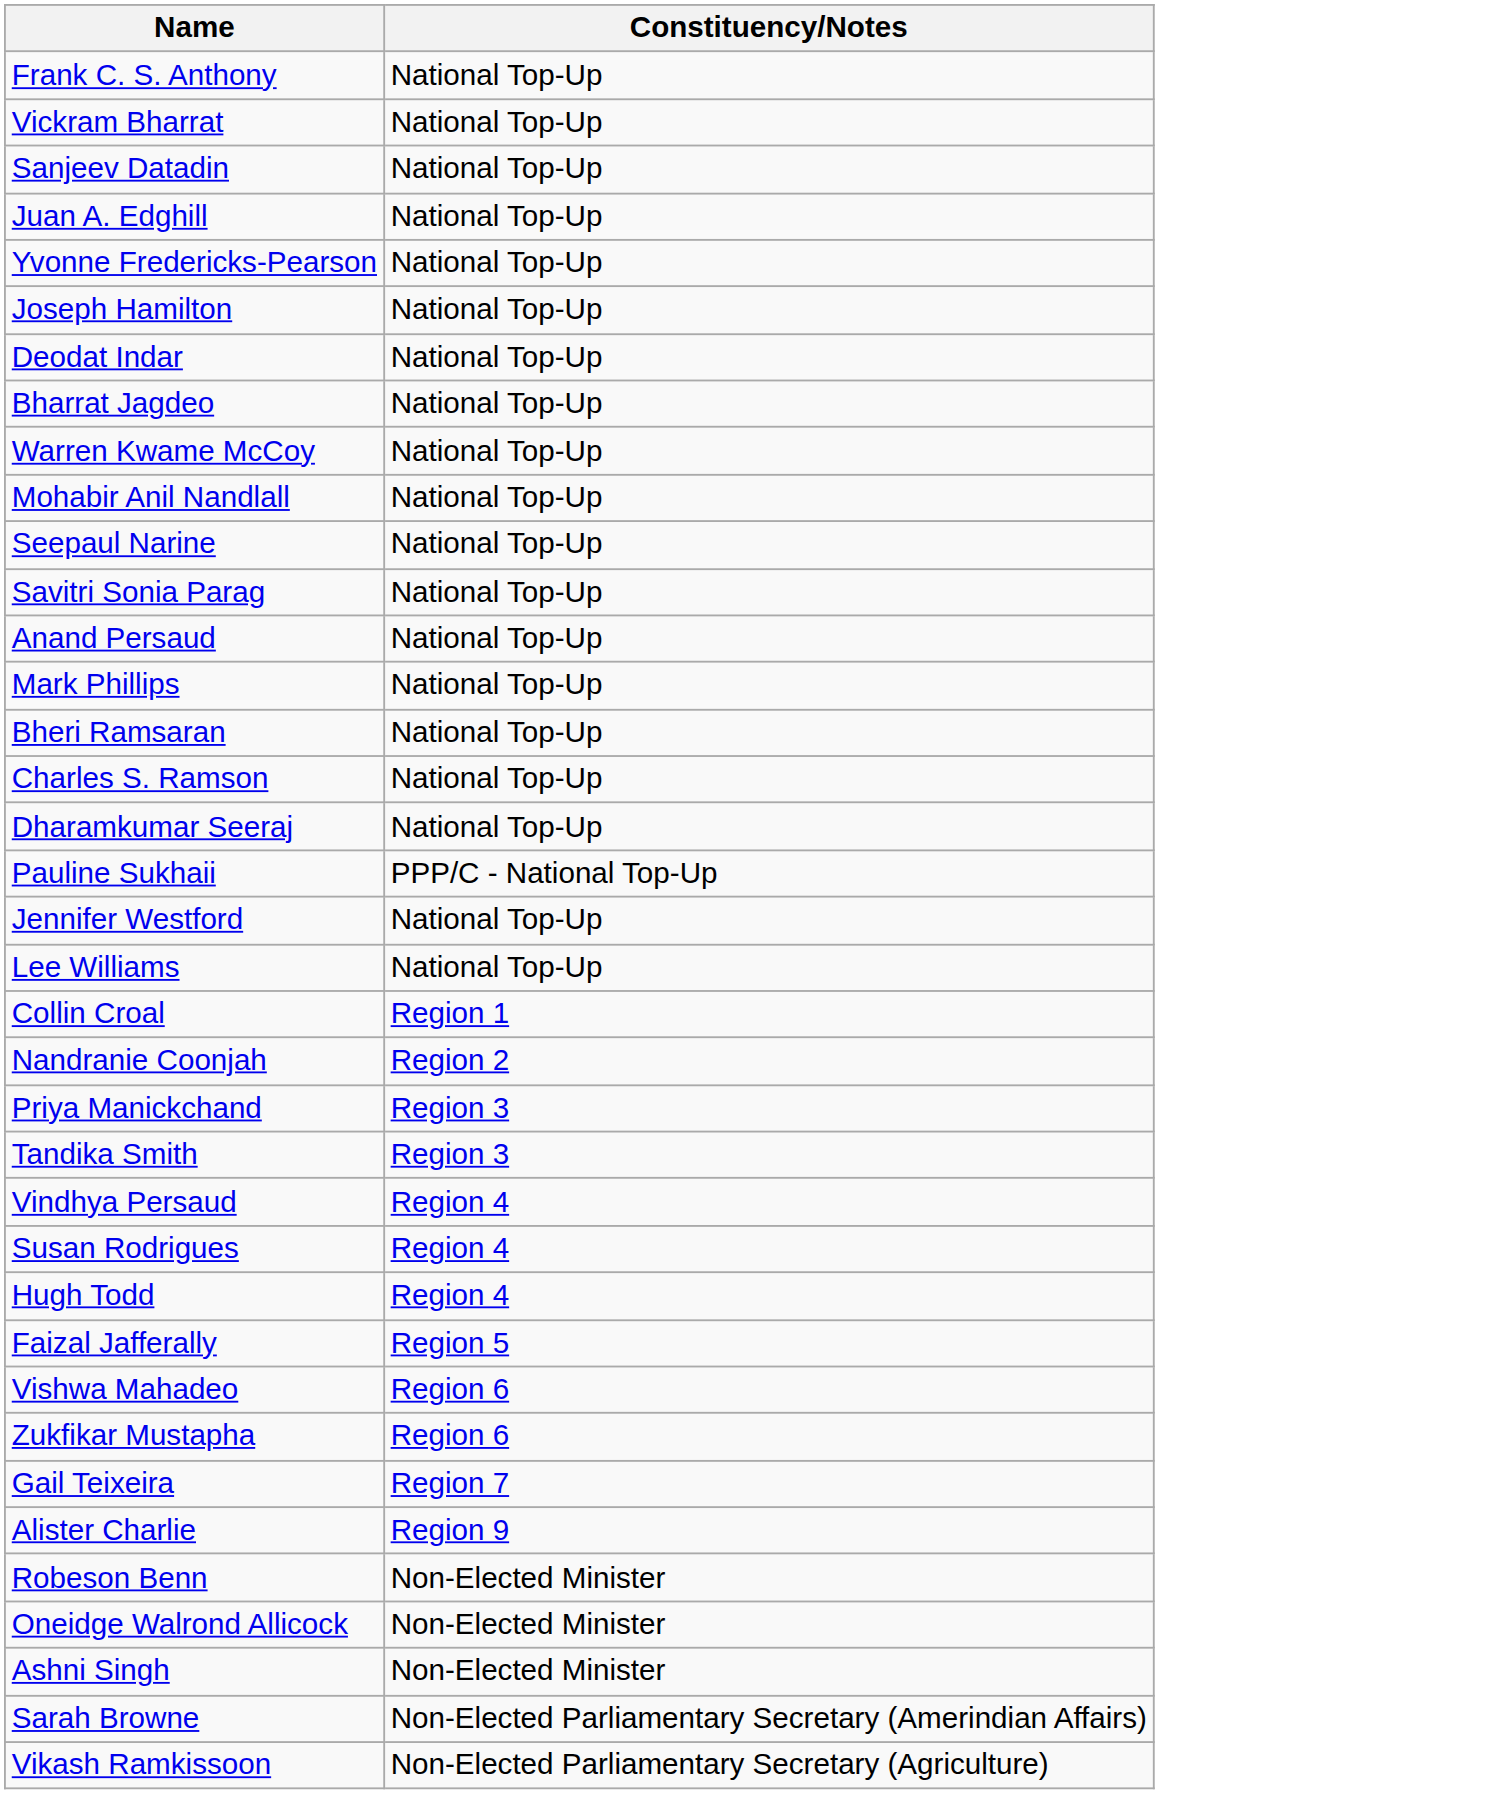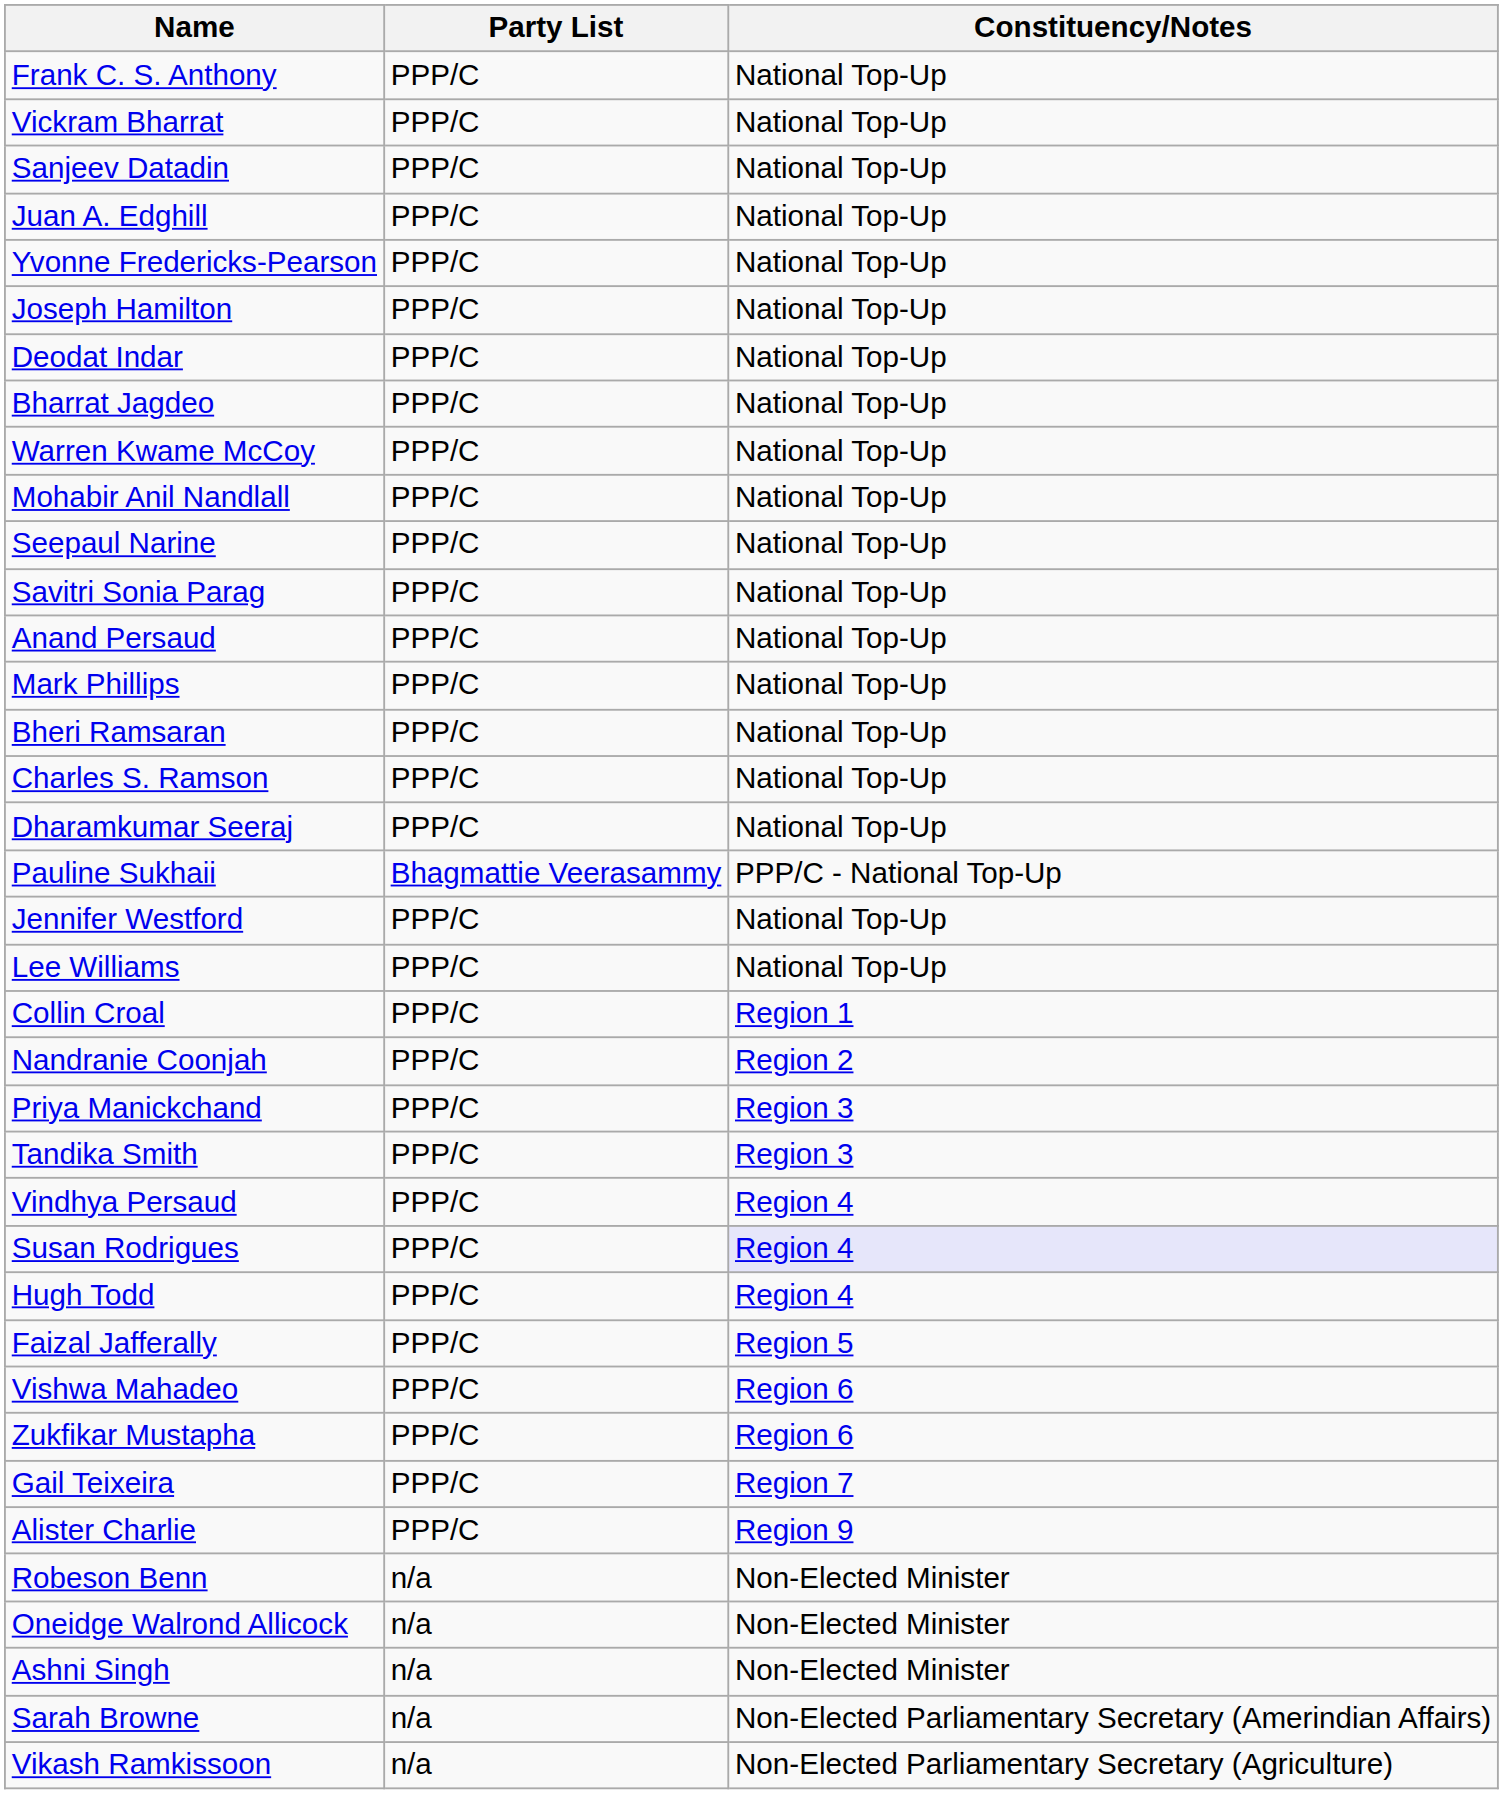+ column: Party List | PPP/C | PPP/C | PPP/C | PPP/C | PPP/C | PPP/C | PPP/C | PPP/C | PPP/C | PPP/C | PPP/C | PPP/C | PPP/C | PPP/C | PPP/C | PPP/C | PPP/C | Bhagmattie Veerasammy | PPP/C | PPP/C | PPP/C | PPP/C | PPP/C | PPP/C | PPP/C | PPP/C | PPP/C | PPP/C | PPP/C | PPP/C | PPP/C | PPP/C | n/a | n/a | n/a | n/a | n/a
Susan Rodrigues | Constituency/Notes: no background -> lavender background
